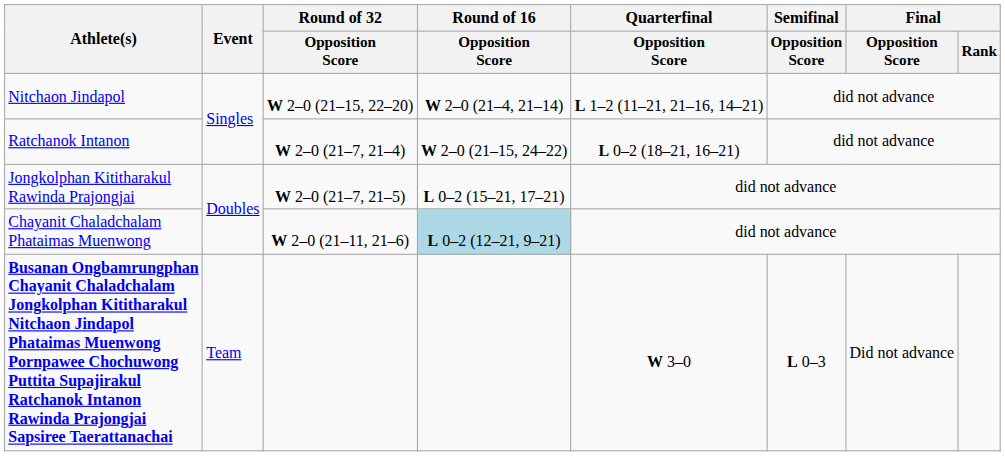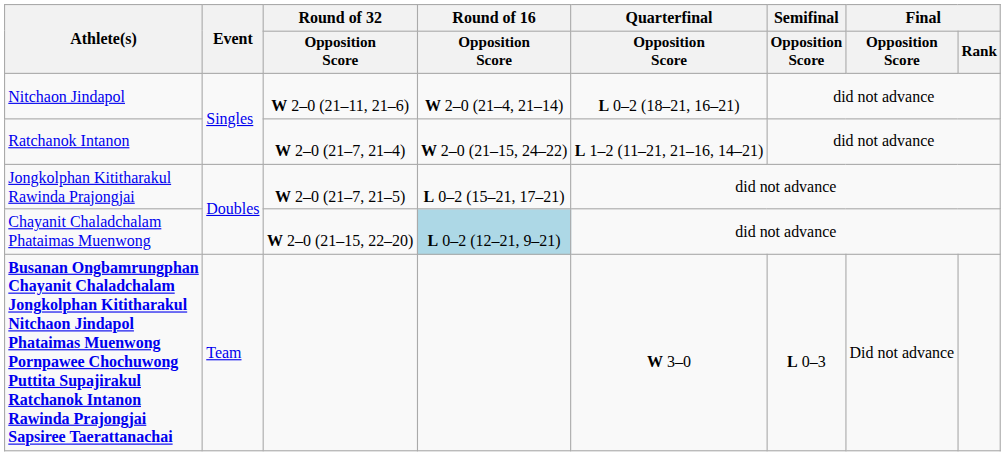Nitchaon Jindapol | Round of 32 / Opposition Score: W 2–0 (21–15, 22–20) -> W 2–0 (21–11, 21–6)
Nitchaon Jindapol | Quarterfinal / Opposition Score: L 1–2 (11–21, 21–16, 14–21) -> L 0–2 (18–21, 16–21)
Ratchanok Intanon | Quarterfinal / Opposition Score: L 0–2 (18–21, 16–21) -> L 1–2 (11–21, 21–16, 14–21)
Chayanit Chaladchalam Phataimas Muenwong | Round of 32 / Opposition Score: W 2–0 (21–11, 21–6) -> W 2–0 (21–15, 22–20)
